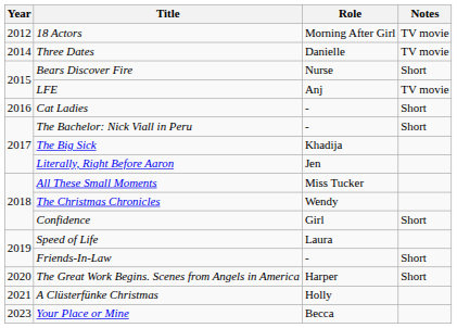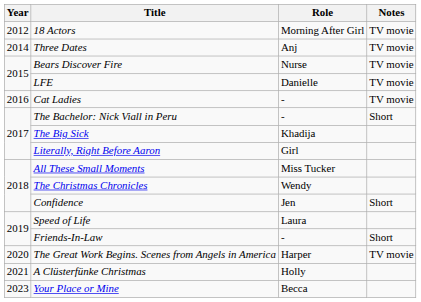Three Dates | Role: Danielle -> Anj
Bears Discover Fire | Notes: Short -> TV movie
LFE | Role: Anj -> Danielle
Cat Ladies | Notes: Short -> TV movie
Literally, Right Before Aaron | Role: Jen -> Girl
Confidence | Role: Girl -> Jen
The Great Work Begins. Scenes from Angels in America | Notes: Short -> TV movie
